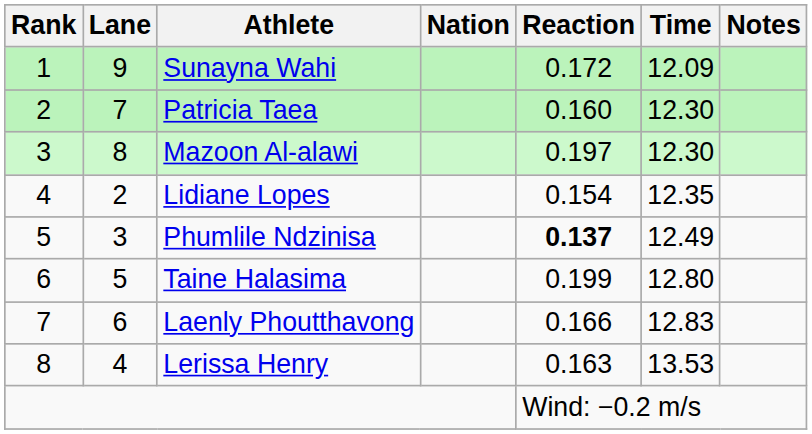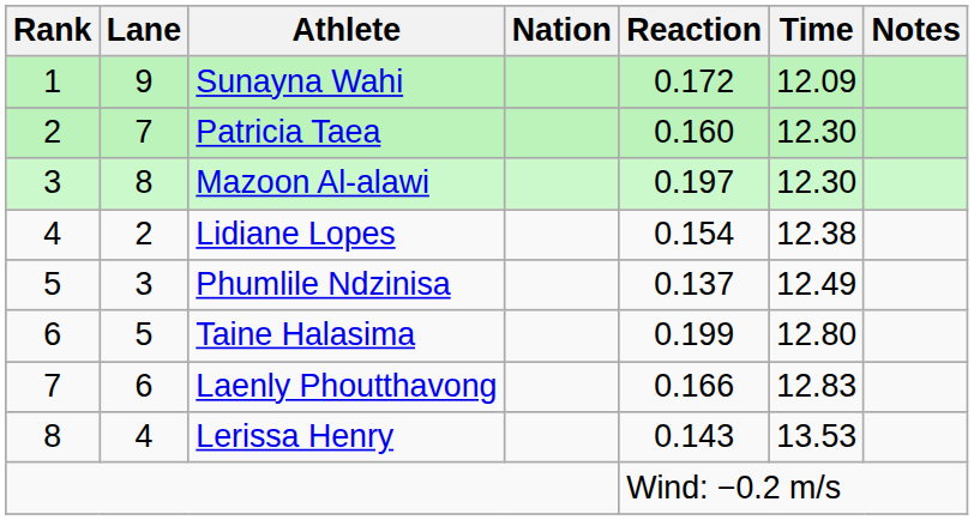Lidiane Lopes | Time: 12.35 -> 12.38
Phumlile Ndzinisa | Reaction: bold -> normal
Lerissa Henry | Reaction: 0.163 -> 0.143
